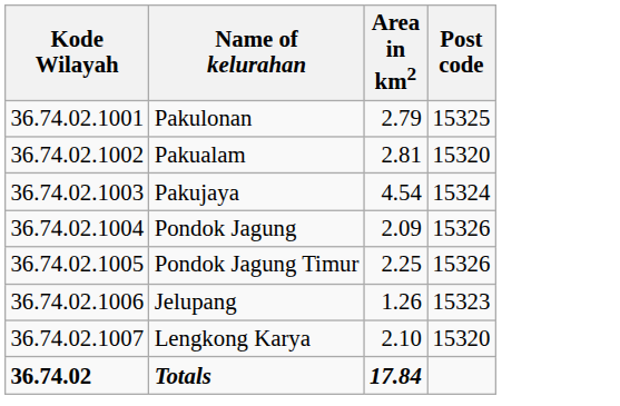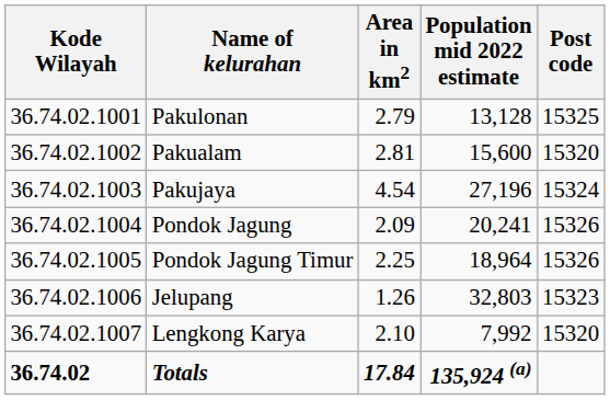+ column: Population mid 2022 estimate | 13,128 | 15,600 | 27,196 | 20,241 | 18,964 | 32,803 | 7,992 | 135,924 (a)
